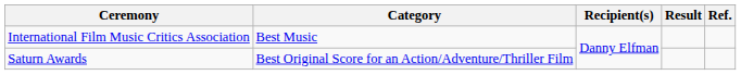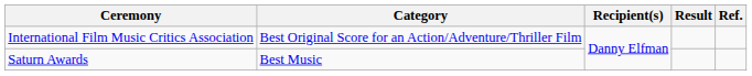International Film Music Critics Association | Category: Best Music -> Best Original Score for an Action/Adventure/Thriller Film
Saturn Awards | Category: Best Original Score for an Action/Adventure/Thriller Film -> Best Music
